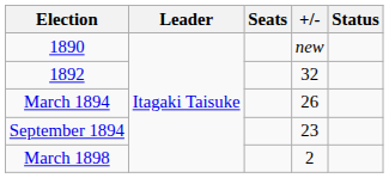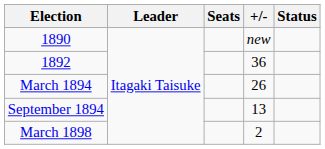1892 | +/-: 32 -> 36
September 1894 | +/-: 23 -> 13
